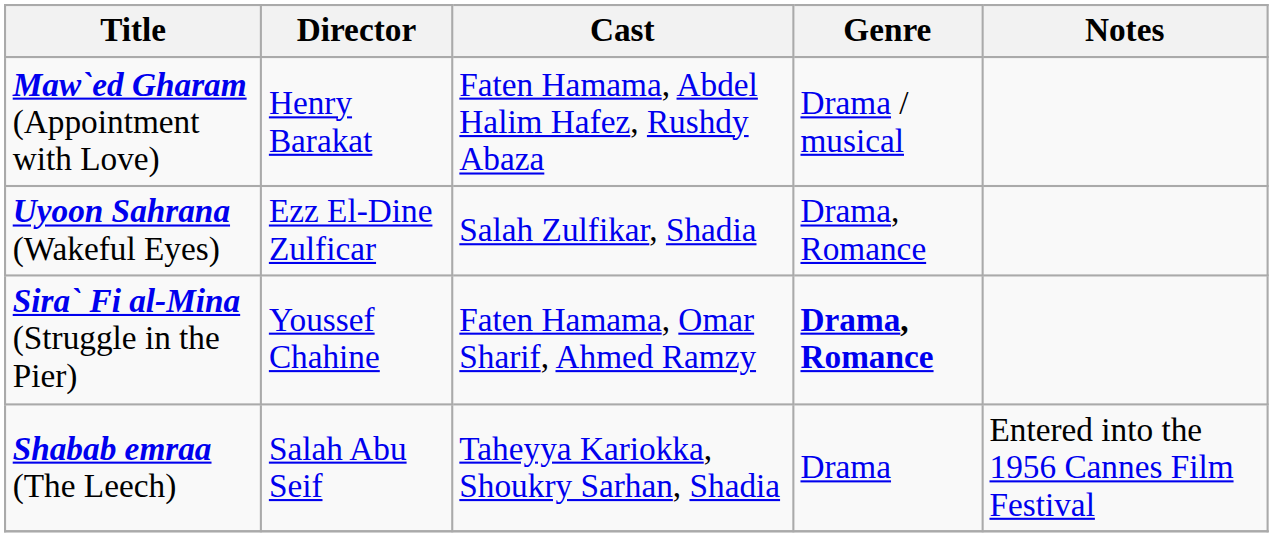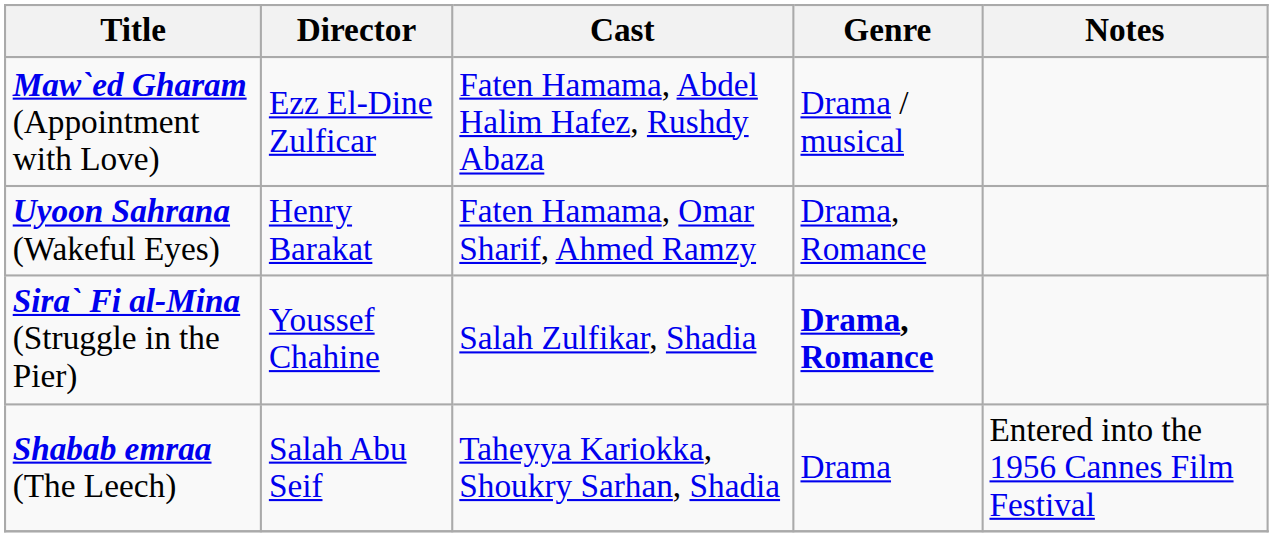Maw`ed Gharam (Appointment with Love) | Director: Henry Barakat -> Ezz El-Dine Zulficar
Uyoon Sahrana (Wakeful Eyes) | Director: Ezz El-Dine Zulficar -> Henry Barakat
Uyoon Sahrana (Wakeful Eyes) | Cast: Salah Zulfikar, Shadia -> Faten Hamama, Omar Sharif, Ahmed Ramzy
Sira` Fi al-Mina (Struggle in the Pier) | Cast: Faten Hamama, Omar Sharif, Ahmed Ramzy -> Salah Zulfikar, Shadia
